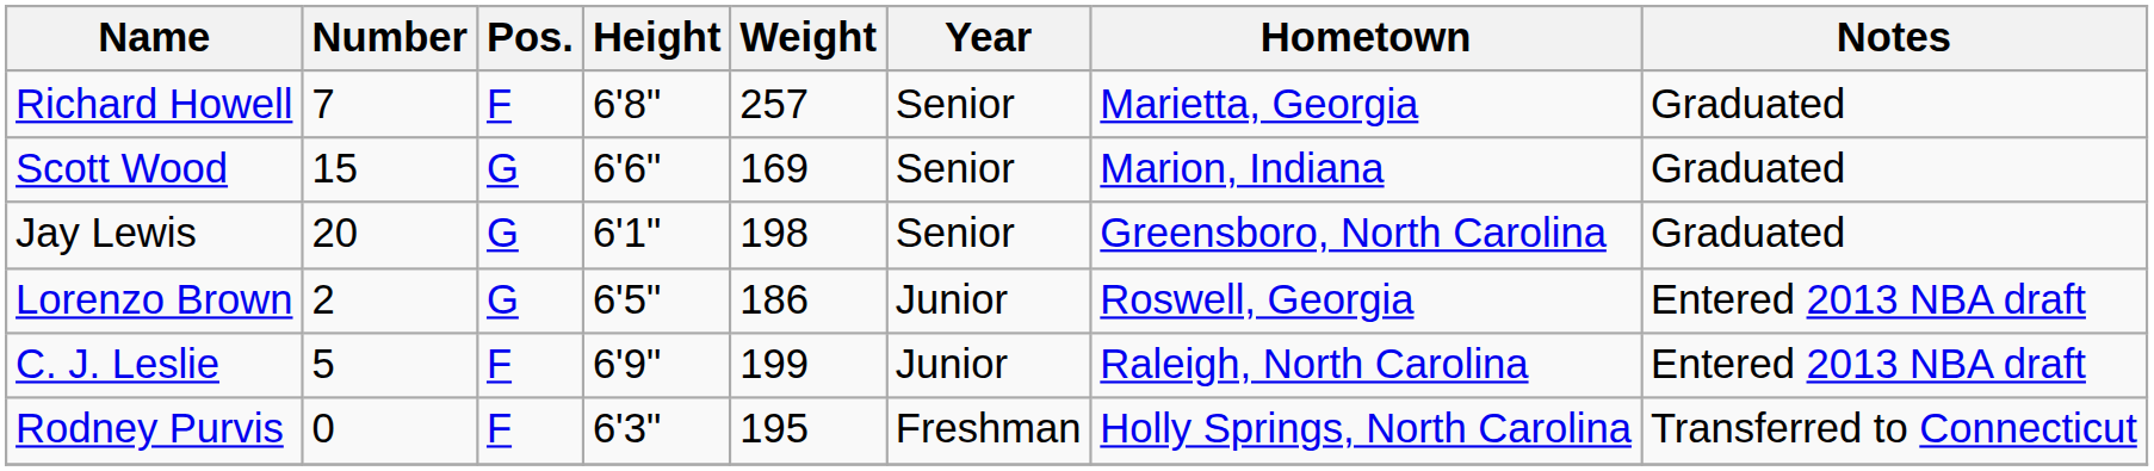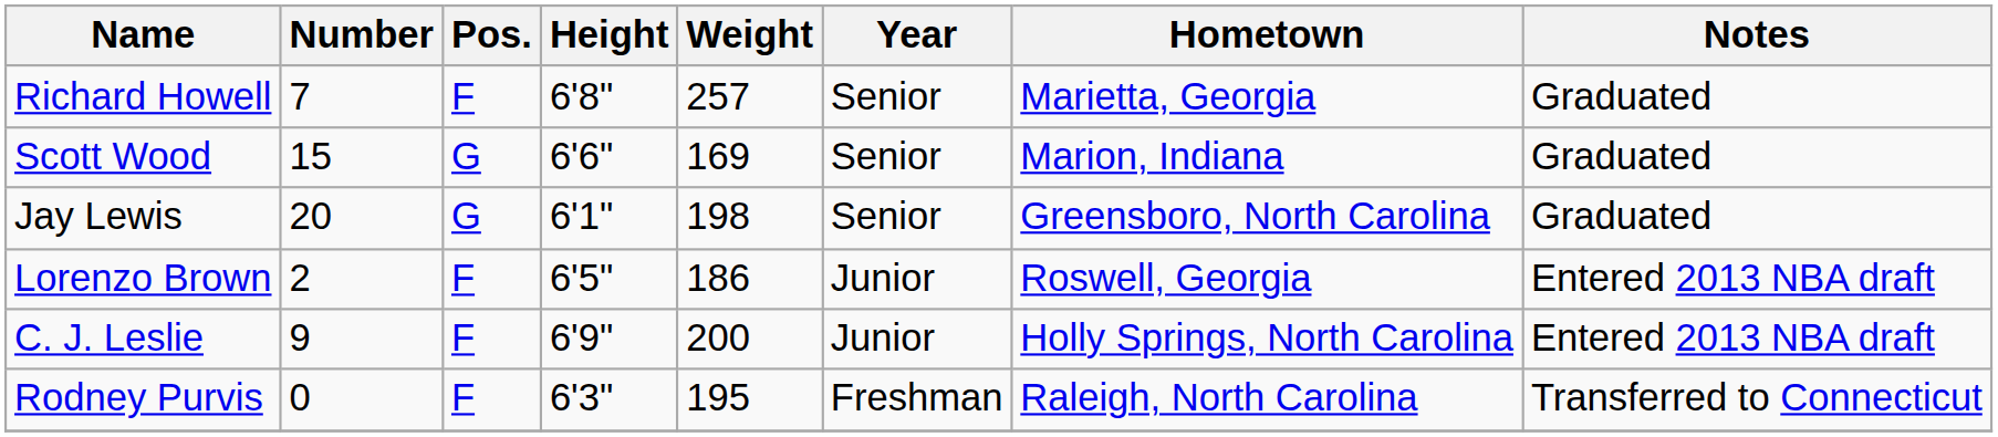Lorenzo Brown | Pos.: G -> F
C. J. Leslie | Number: 5 -> 9
C. J. Leslie | Weight: 199 -> 200
C. J. Leslie | Hometown: Raleigh, North Carolina -> Holly Springs, North Carolina
Rodney Purvis | Hometown: Holly Springs, North Carolina -> Raleigh, North Carolina
